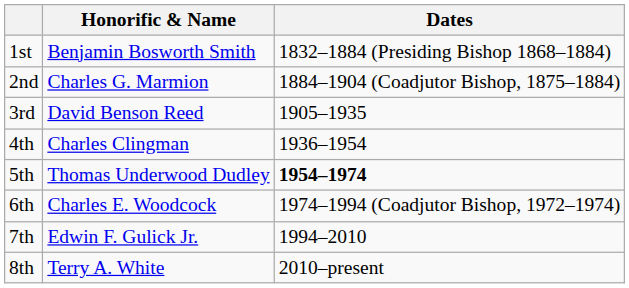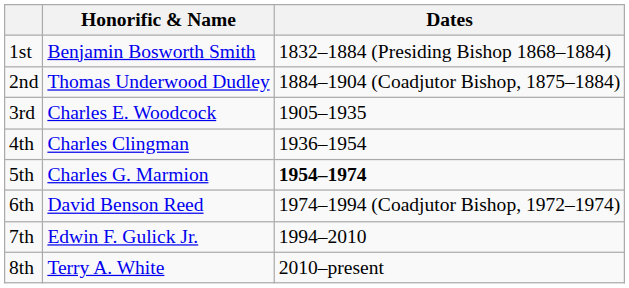2nd | Honorific & Name: Charles G. Marmion -> Thomas Underwood Dudley
3rd | Honorific & Name: David Benson Reed -> Charles E. Woodcock
5th | Honorific & Name: Thomas Underwood Dudley -> Charles G. Marmion
6th | Honorific & Name: Charles E. Woodcock -> David Benson Reed
